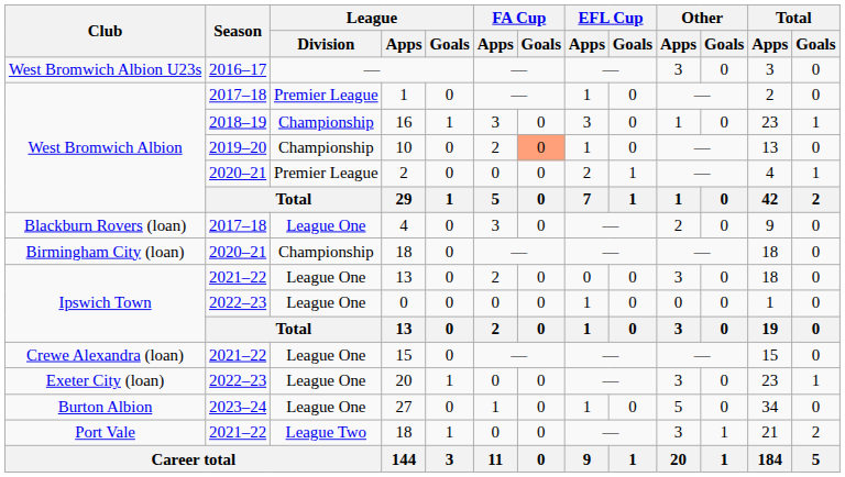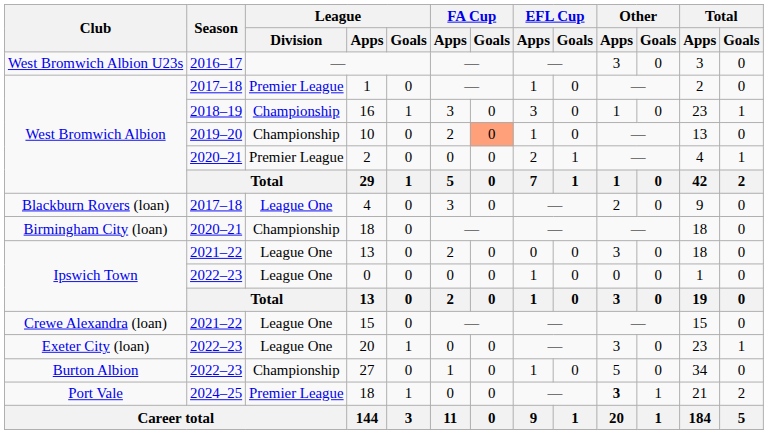27 | Season: 2023–24 -> 2022–23
27 | League / Division: League One -> Championship
Port Vale / 18 | Season: 2021–22 -> 2024–25
Port Vale / 18 | League / Division: League Two -> Premier League
Port Vale / 18 | Other / Apps: normal -> bold
